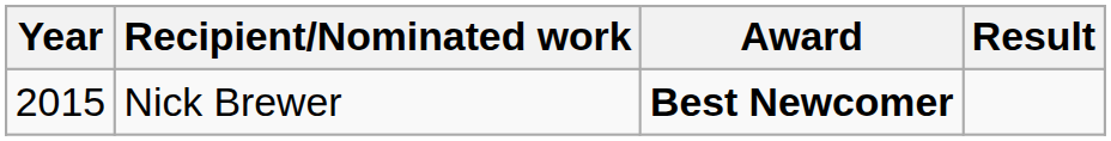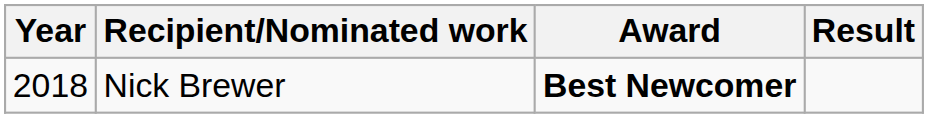Nick Brewer | Year: 2015 -> 2018
